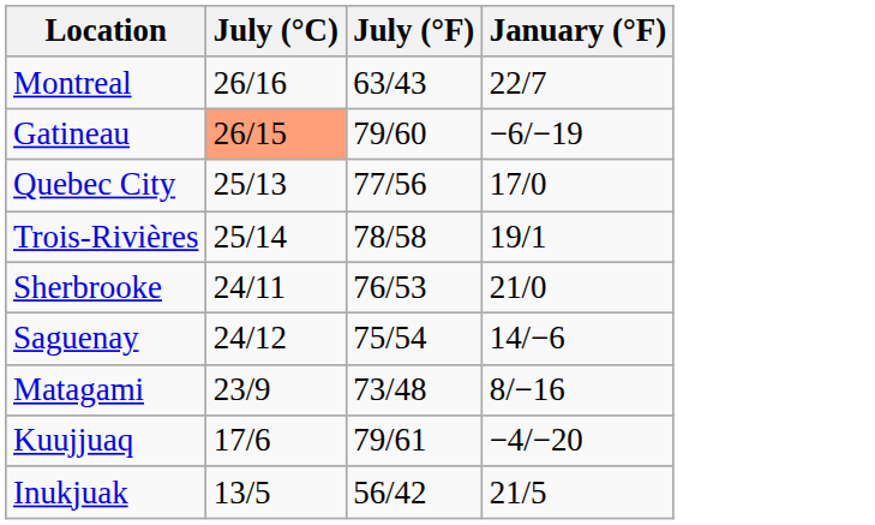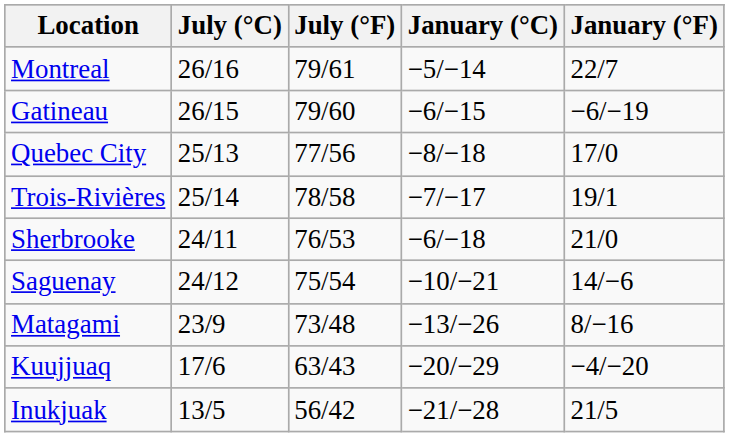+ column: January (°C) | −5/−14 | −6/−15 | −8/−18 | −7/−17 | −6/−18 | −10/−21 | −13/−26 | −20/−29 | −21/−28
Montreal | July (°F): 63/43 -> 79/61
Gatineau | July (°C): lightsalmon background -> no background
Kuujjuaq | July (°F): 79/61 -> 63/43
